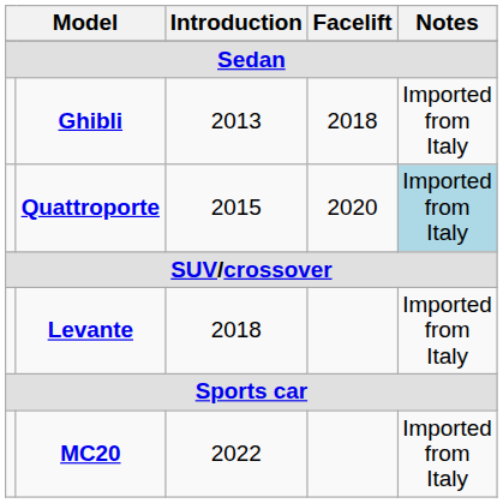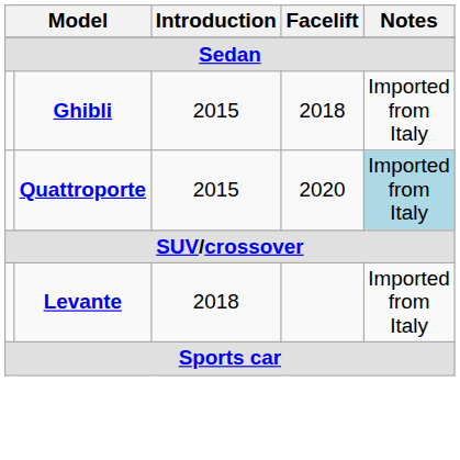Ghibli | Introduction: 2013 -> 2015
- row: MC20 | 2022 | Imported from Italy
